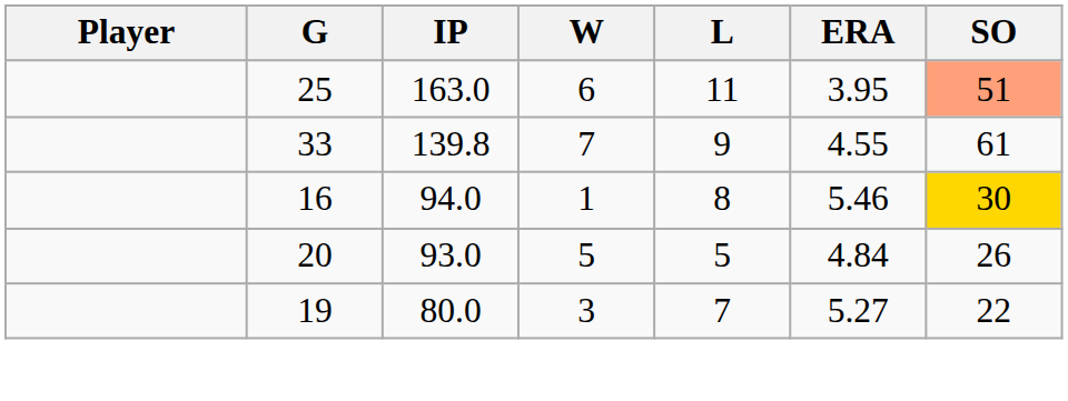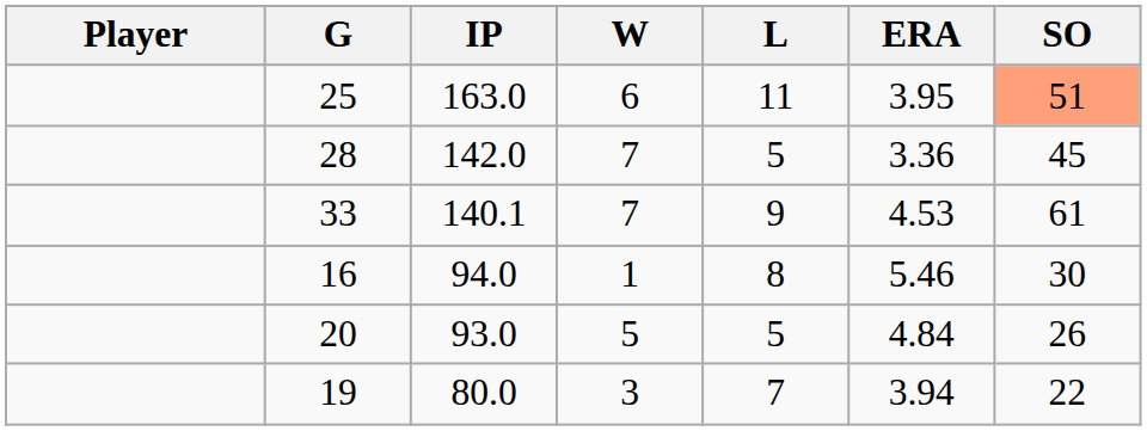+ row: 28 | 142.0 | 7 | 5 | 3.36 | 45
33 | IP: 139.8 -> 140.1
33 | ERA: 4.55 -> 4.53
16 | SO: gold background -> no background
19 | ERA: 5.27 -> 3.94
